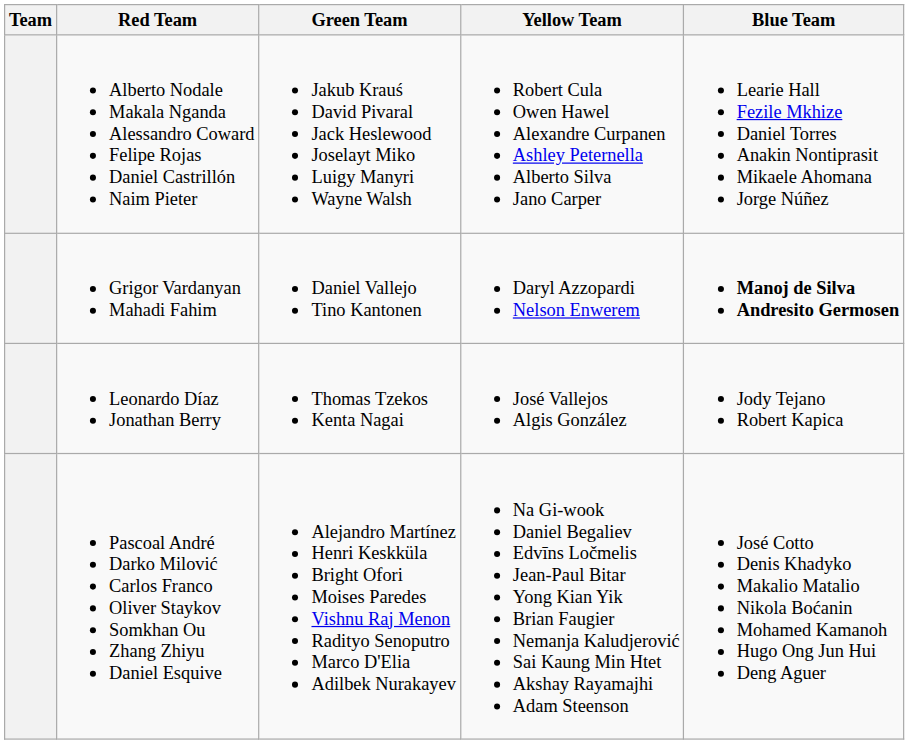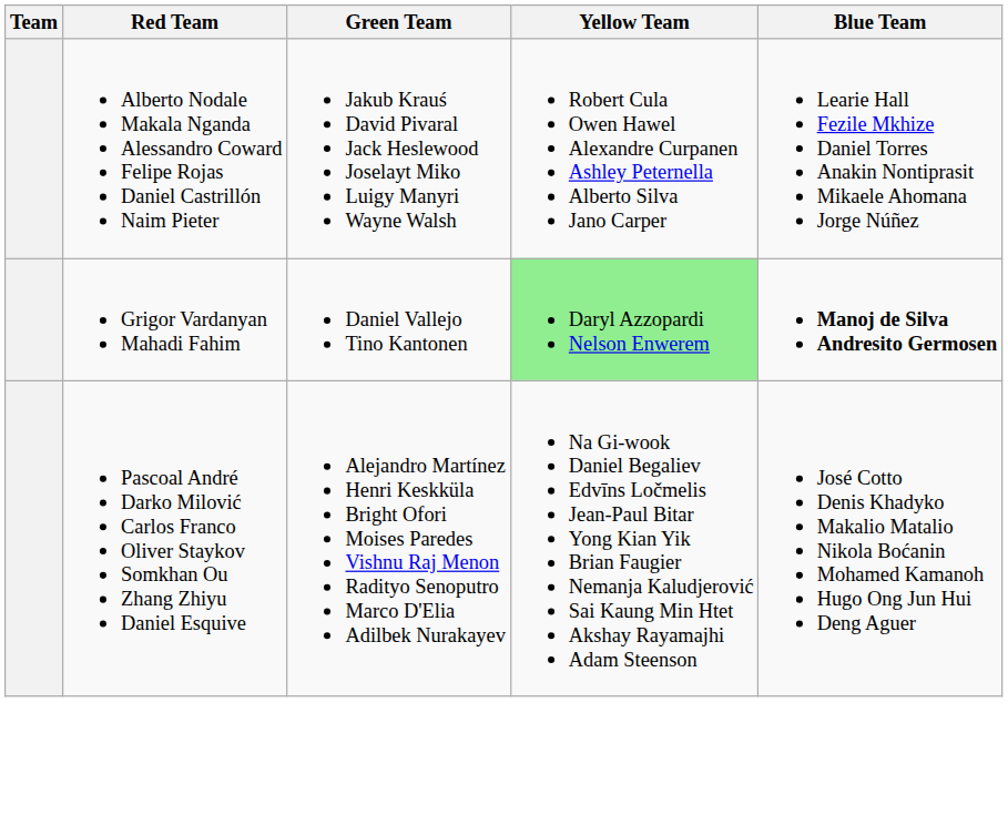Grigor Vardanyan Mahadi Fahim | Yellow Team: no background -> lightgreen background
- row: Leonardo Díaz Jonathan Berry | Thomas Tzekos Kenta Nagai | José Vallejos Algis González | Jody Tejano Robert Kapica
